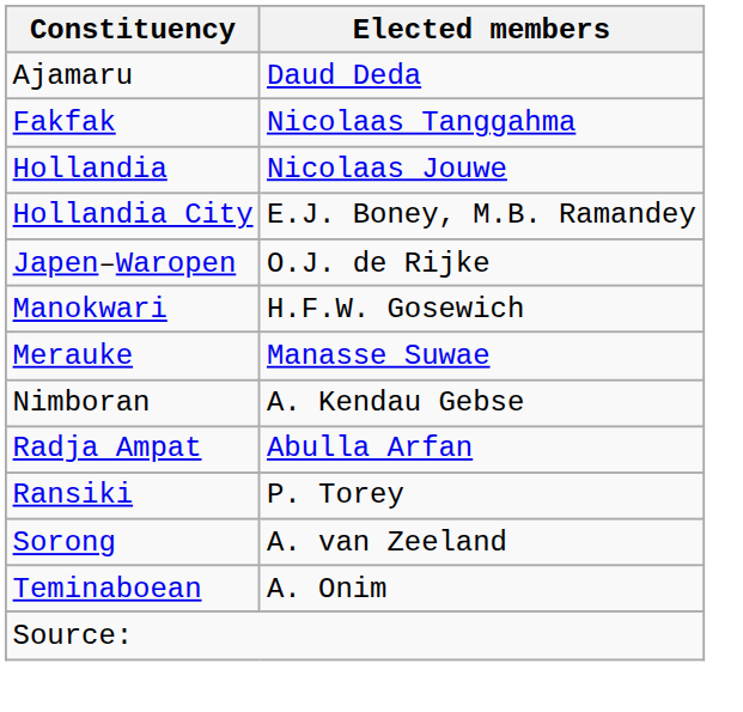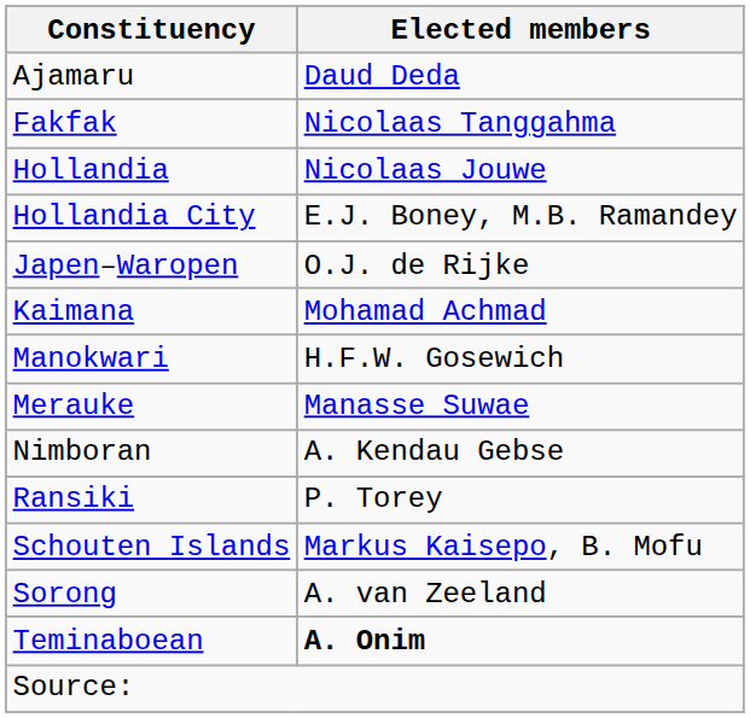+ row: Kaimana | Mohamad Achmad
- row: Radja Ampat | Abulla Arfan
+ row: Schouten Islands | Markus Kaisepo, B. Mofu
Teminaboean | Elected members: normal -> bold
